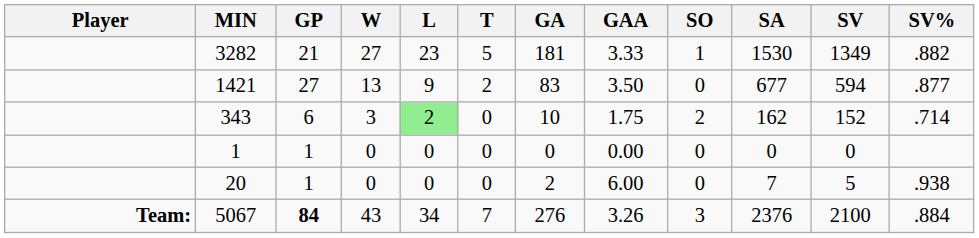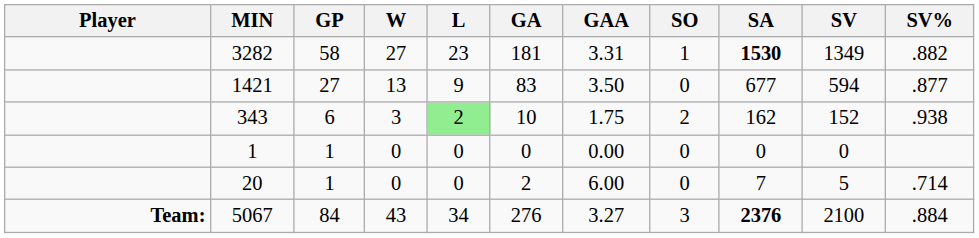- column: T | 5 | 2 | 0 | 0 | 0 | 7
3282 | GP: 21 -> 58
3282 | GAA: 3.33 -> 3.31
3282 | SA: normal -> bold
343 | SV%: .714 -> .938
20 | SV%: .938 -> .714
5067 | GP: bold -> normal
5067 | GAA: 3.26 -> 3.27
5067 | SA: normal -> bold
